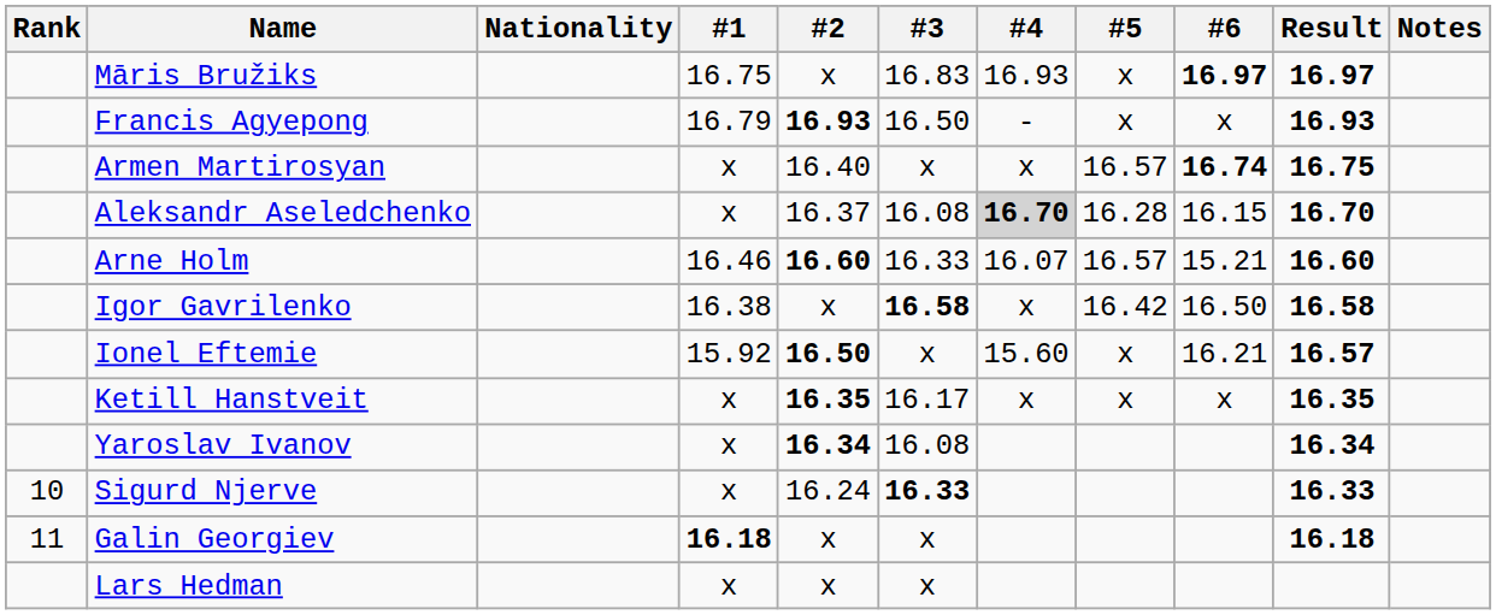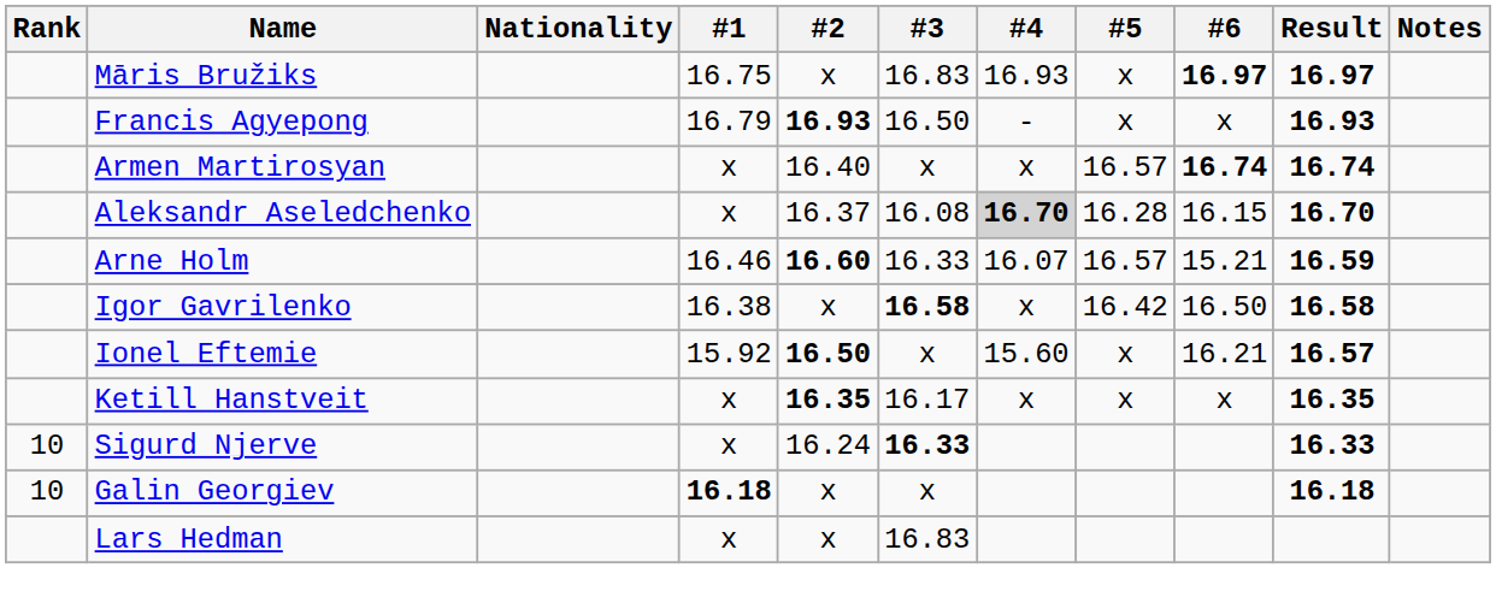Armen Martirosyan | Result: 16.75 -> 16.74
Arne Holm | Result: 16.60 -> 16.59
- row: Yaroslav Ivanov | x | 16.34 | 16.08 | 16.34
Galin Georgiev | Rank: 11 -> 10
Lars Hedman | #3: x -> 16.83
